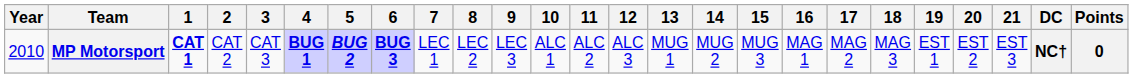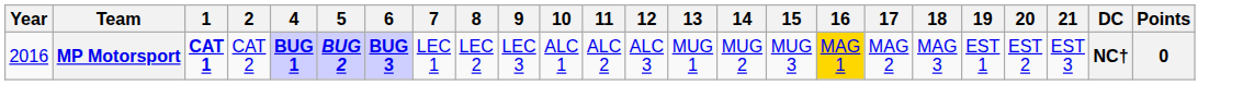- column: 3 | CAT 3
MP Motorsport | Year: 2010 -> 2016
MP Motorsport | 16: no background -> gold background
